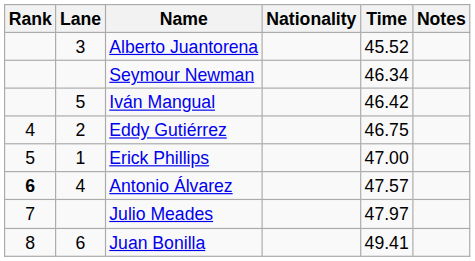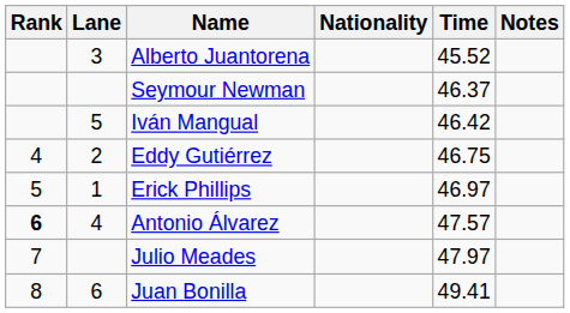Seymour Newman | Time: 46.34 -> 46.37
Erick Phillips | Time: 47.00 -> 46.97
